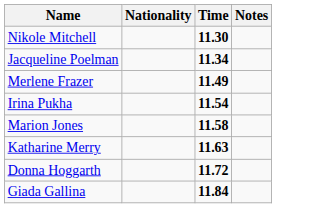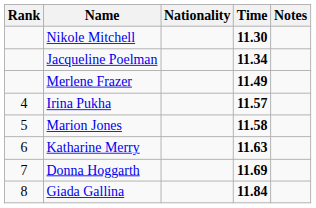+ column: Rank | 4 | 5 | 6 | 7 | 8
Irina Pukha | Time: 11.54 -> 11.57
Donna Hoggarth | Time: 11.72 -> 11.69
